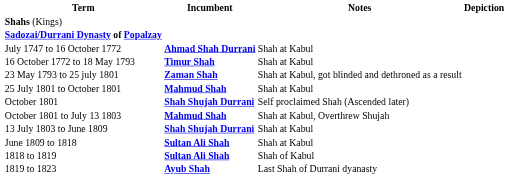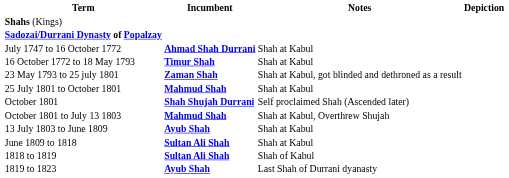13 July 1803 to June 1809 | Incumbent: Shah Shujah Durrani -> Ayub Shah
